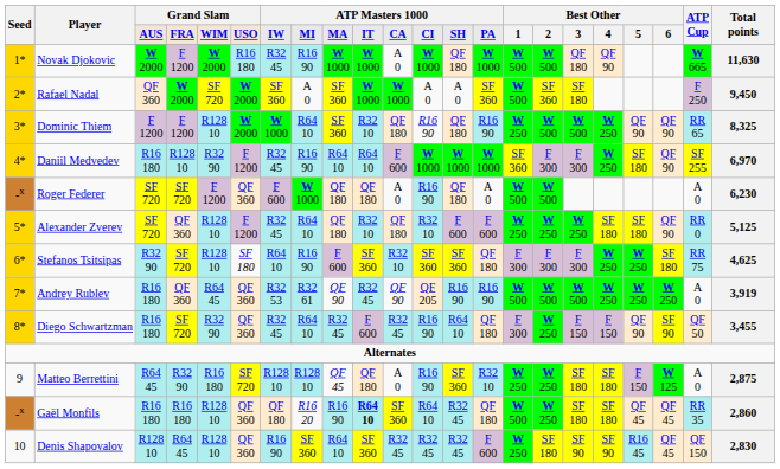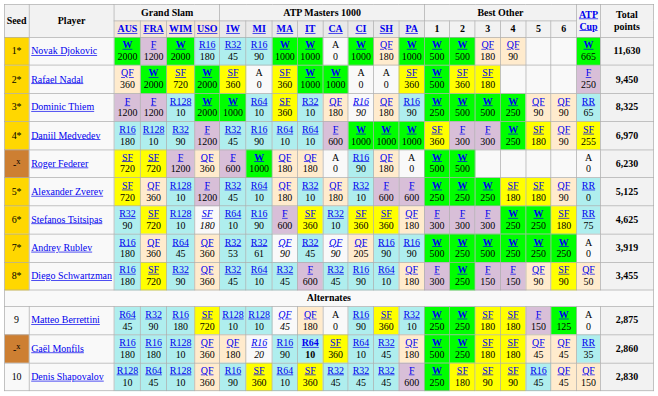Andrey Rublev | column 16: W 500 -> W 250
